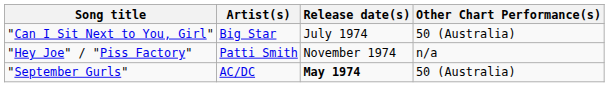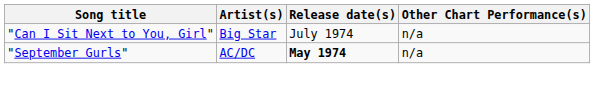"Can I Sit Next to You, Girl" | Other Chart Performance(s): 50 (Australia) -> n/a
- row: "Hey Joe" / "Piss Factory" | Patti Smith | November 1974 | n/a
"September Gurls" | Other Chart Performance(s): 50 (Australia) -> n/a
